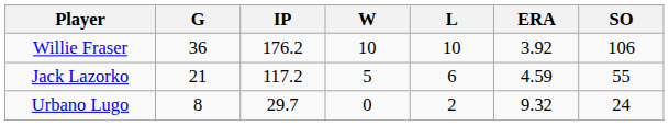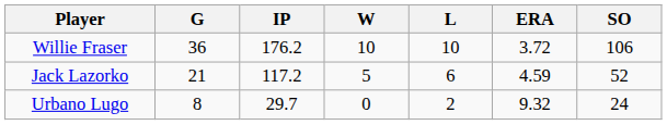Willie Fraser | ERA: 3.92 -> 3.72
Jack Lazorko | SO: 55 -> 52
